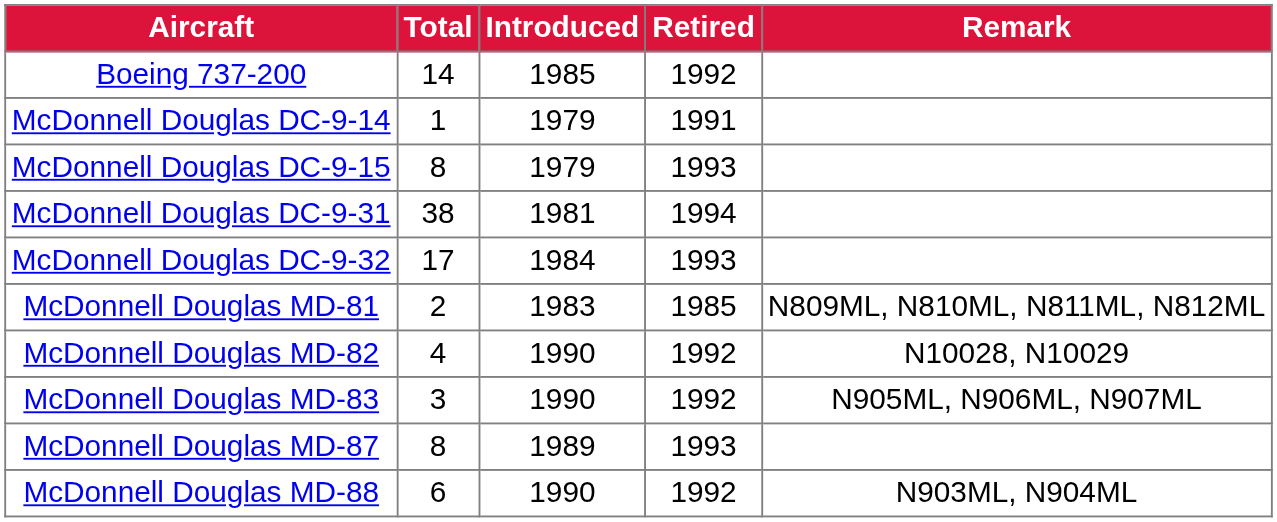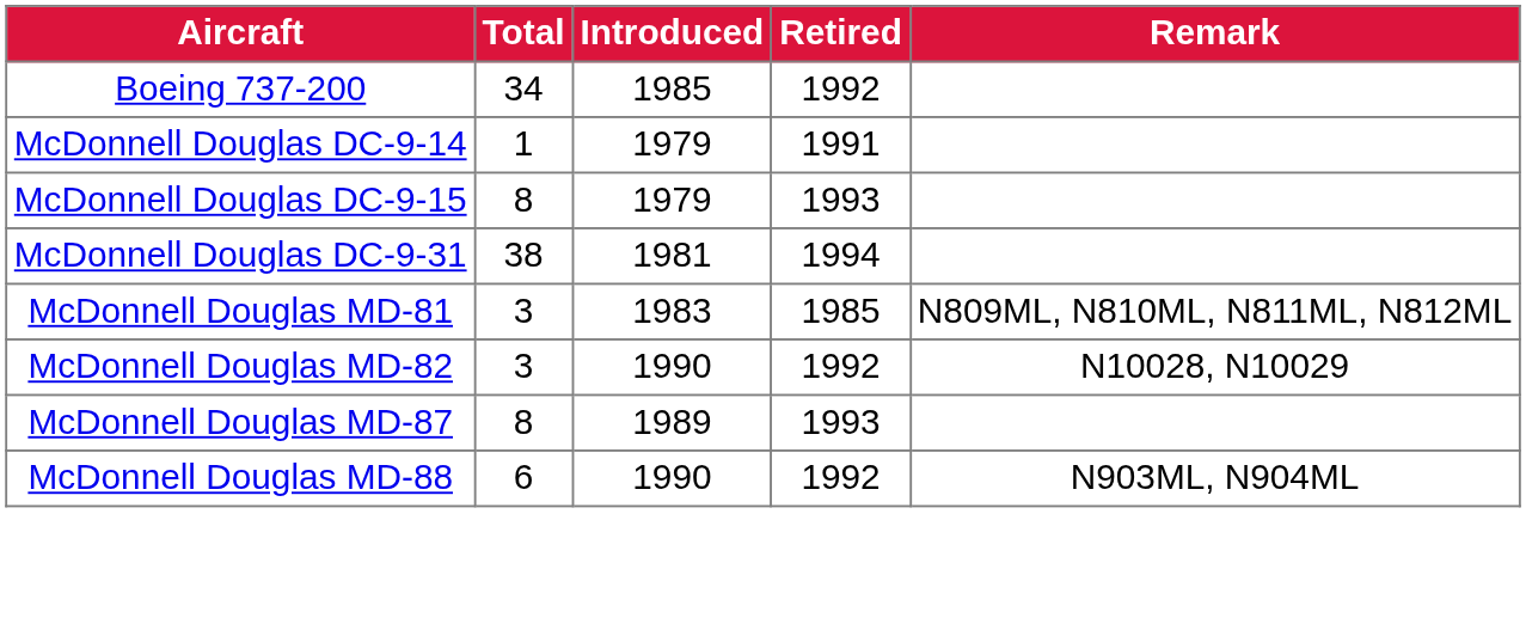Boeing 737-200 | Total: 14 -> 34
- row: McDonnell Douglas DC-9-32 | 17 | 1984 | 1993
McDonnell Douglas MD-81 | Total: 2 -> 3
McDonnell Douglas MD-82 | Total: 4 -> 3
- row: McDonnell Douglas MD-83 | 3 | 1990 | 1992 | N905ML, N906ML, N907ML
